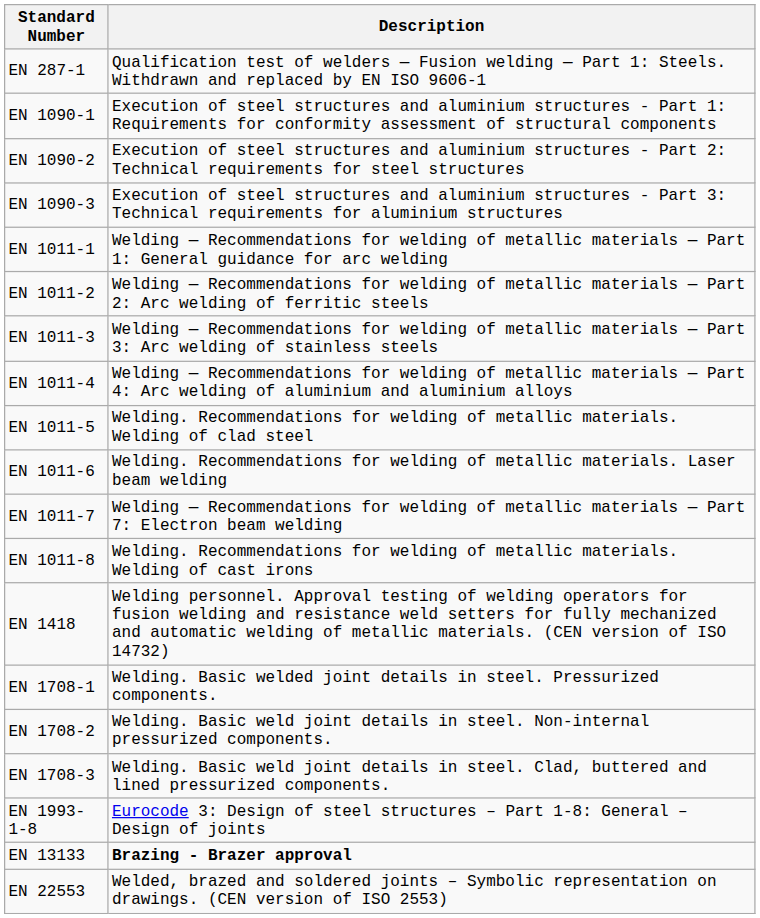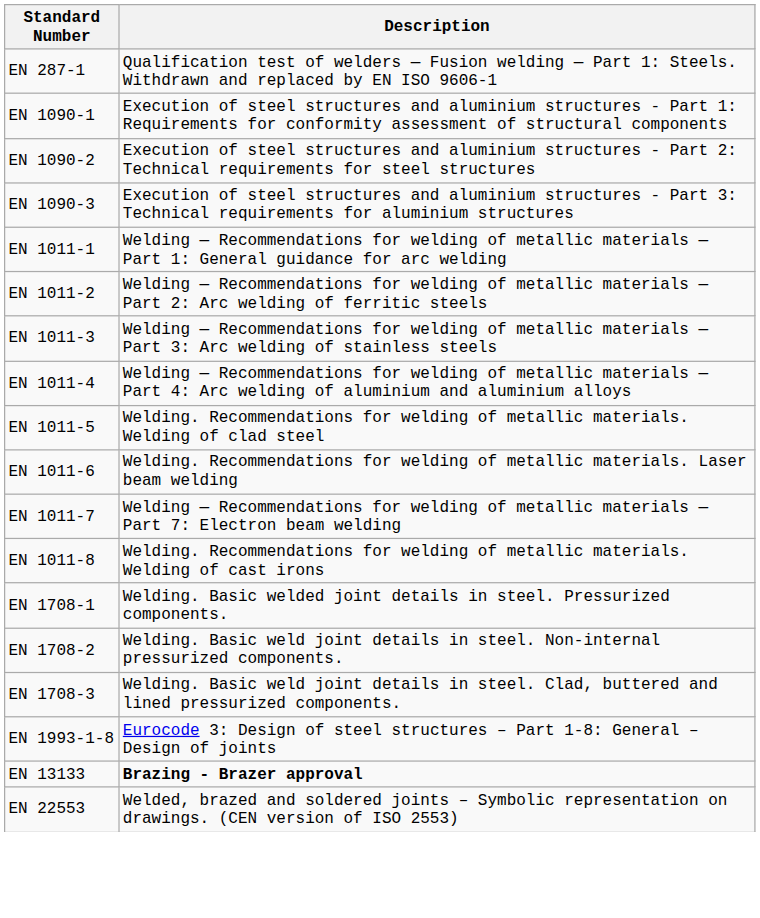- row: EN 1418 | Welding personnel. Approval testing of welding operators for fusion welding and resistance weld setters for fully mechanized and automatic welding of metallic materials. (CEN version of ISO 14732)
